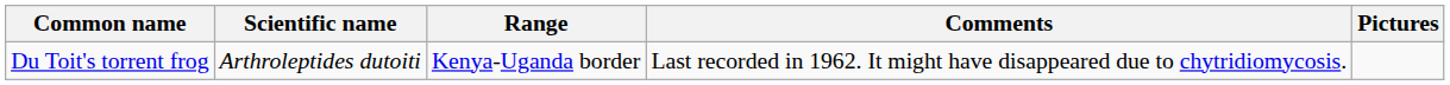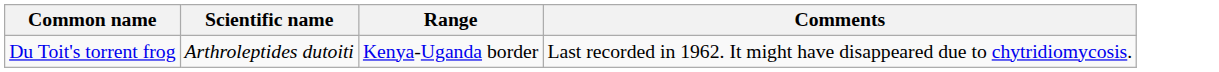- column: Pictures
